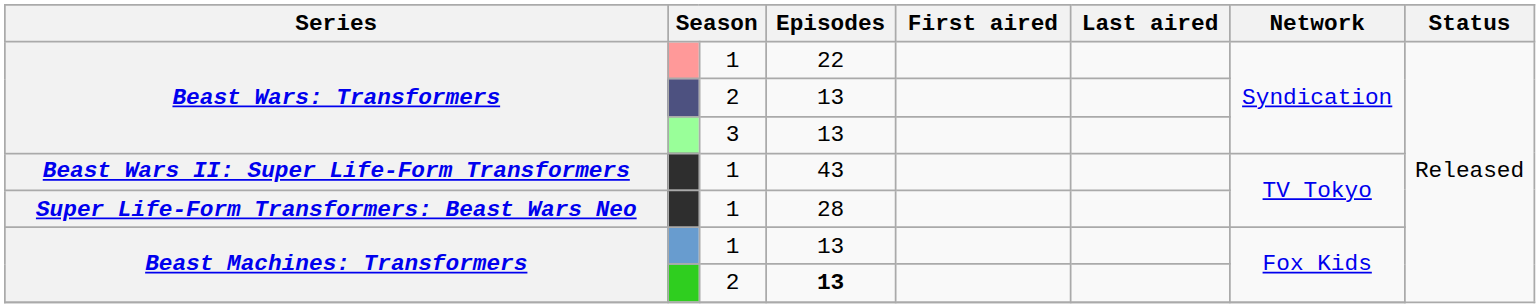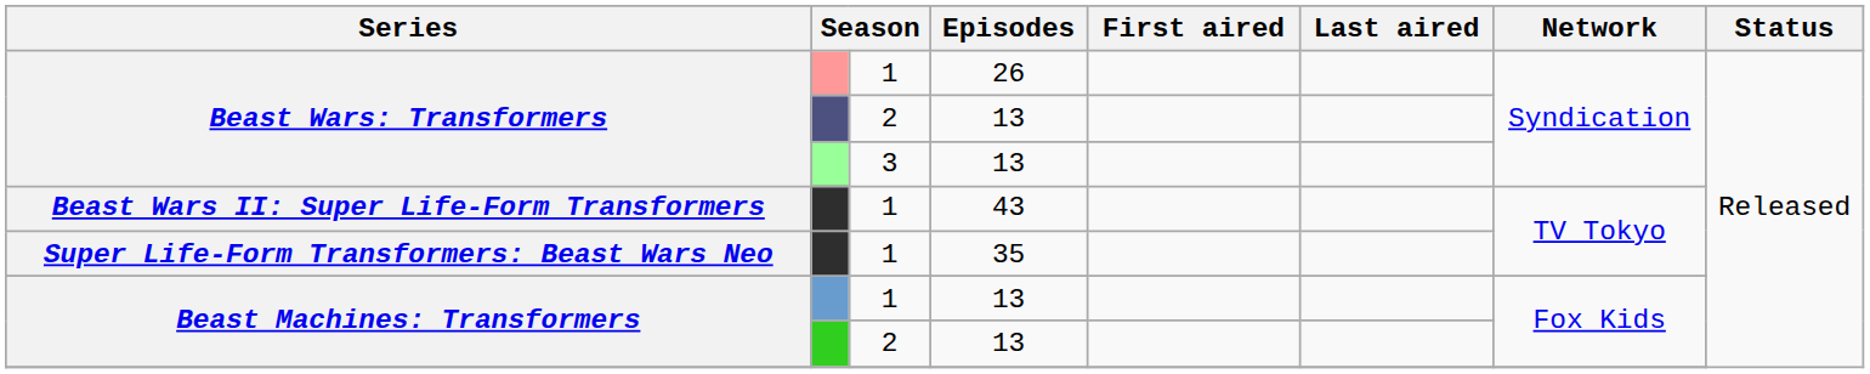Beast Wars: Transformers / 1 | Episodes: 22 -> 26
Super Life-Form Transformers: Beast Wars Neo | Episodes: 28 -> 35
Beast Machines: Transformers / 2 | Episodes: bold -> normal
